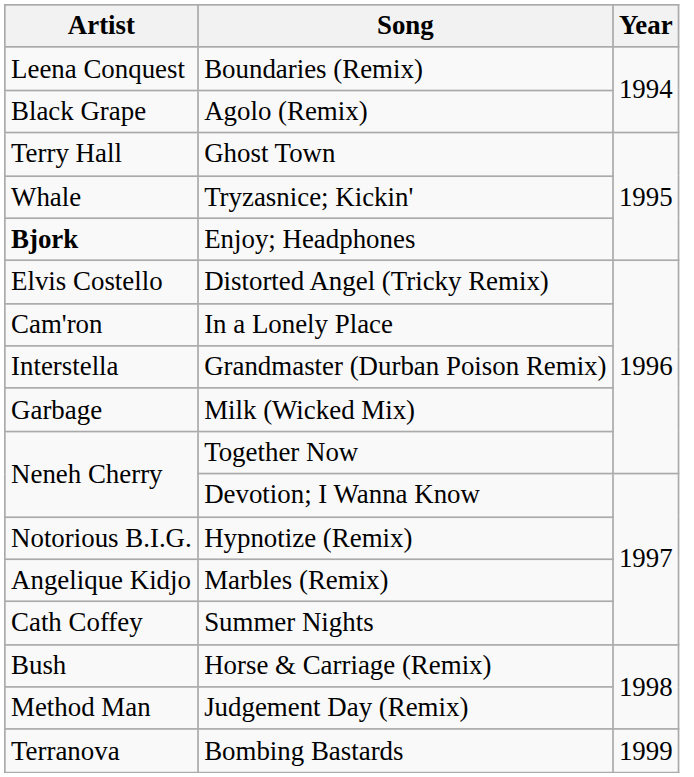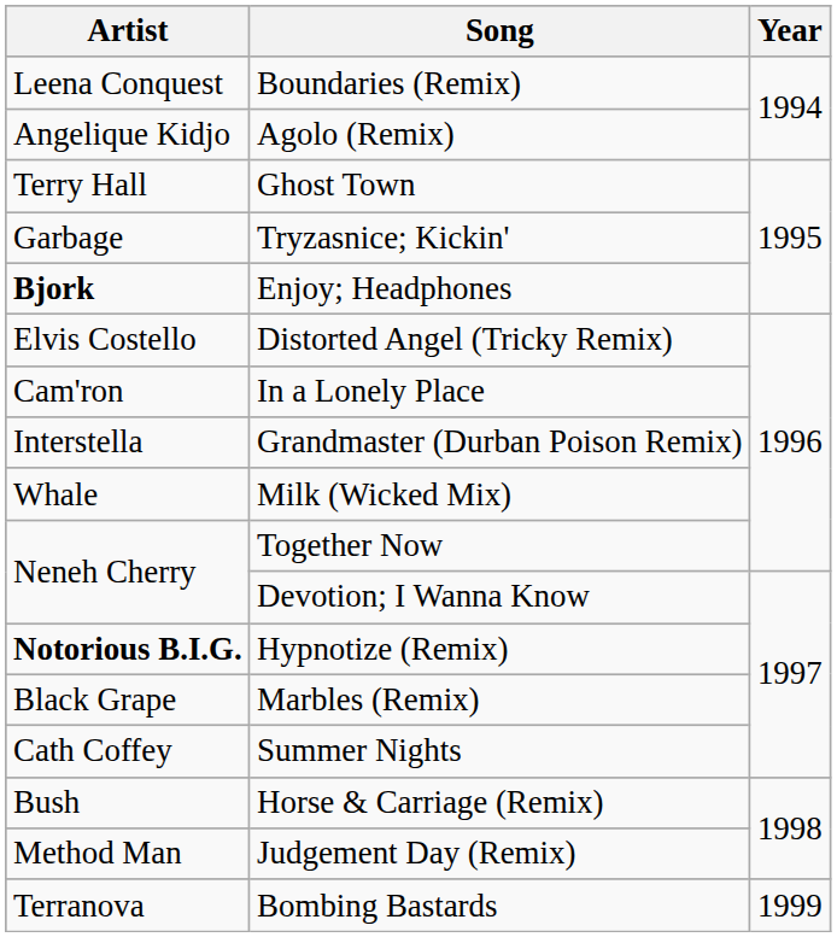Agolo (Remix) | Artist: Black Grape -> Angelique Kidjo
Tryzasnice; Kickin' | Artist: Whale -> Garbage
Milk (Wicked Mix) | Artist: Garbage -> Whale
Hypnotize (Remix) | Artist: normal -> bold
Marbles (Remix) | Artist: Angelique Kidjo -> Black Grape
